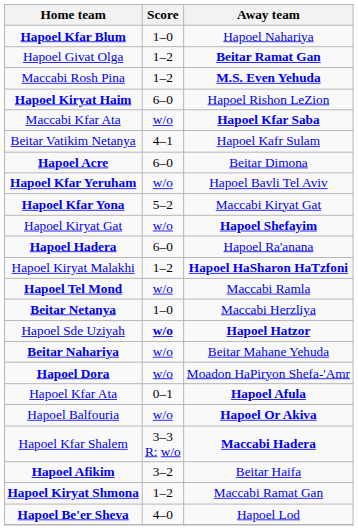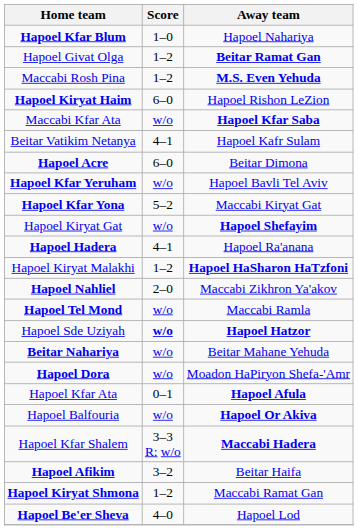Hapoel Hadera | Score: 6–0 -> 4–1
+ row: Hapoel Nahliel | 2–0 | Maccabi Zikhron Ya'akov
- row: Beitar Netanya | 1–0 | Maccabi Herzliya
